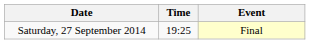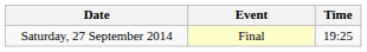columns swapped: Time <-> Event
